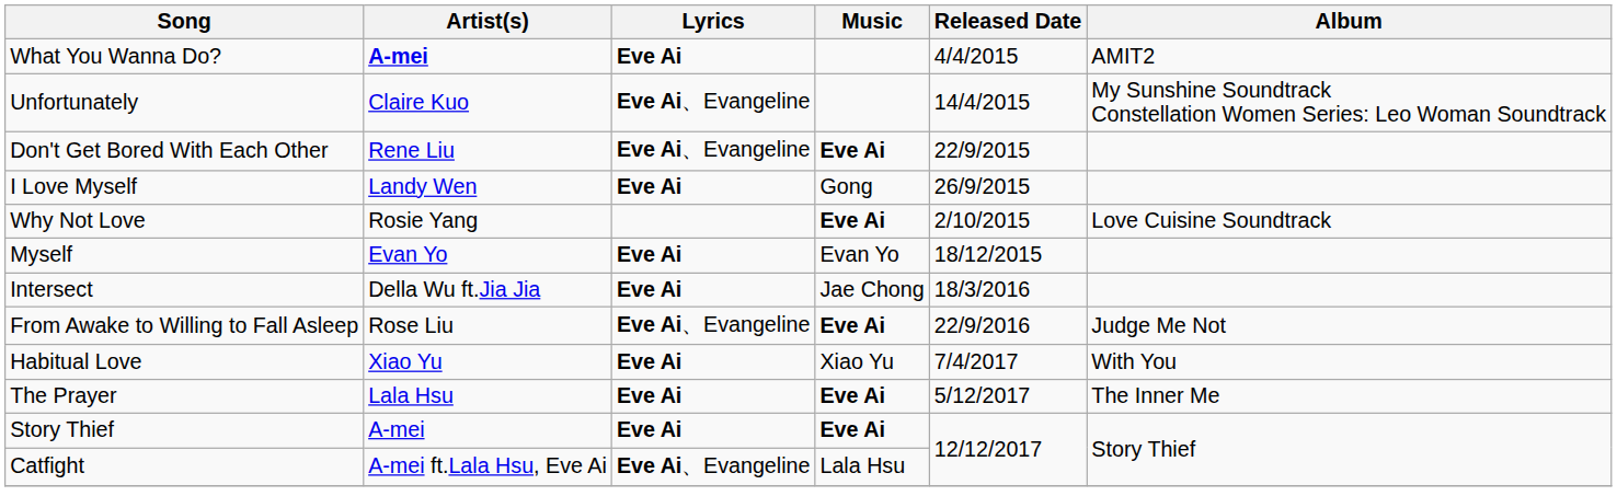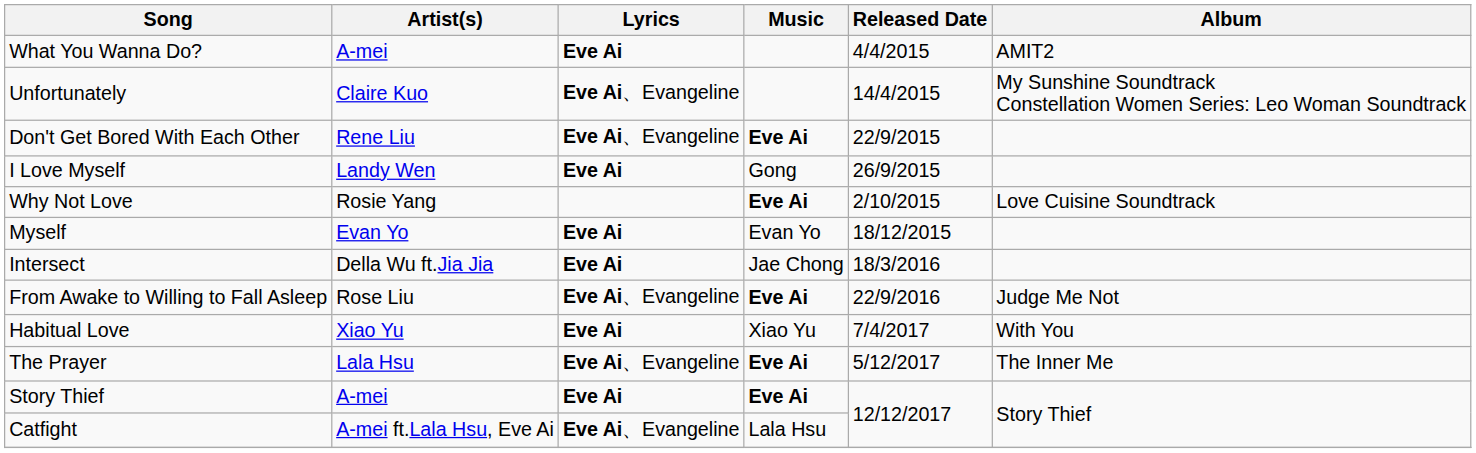What You Wanna Do? | Artist(s): bold -> normal
The Prayer | Lyrics: Eve Ai -> Eve Ai、Evangeline
